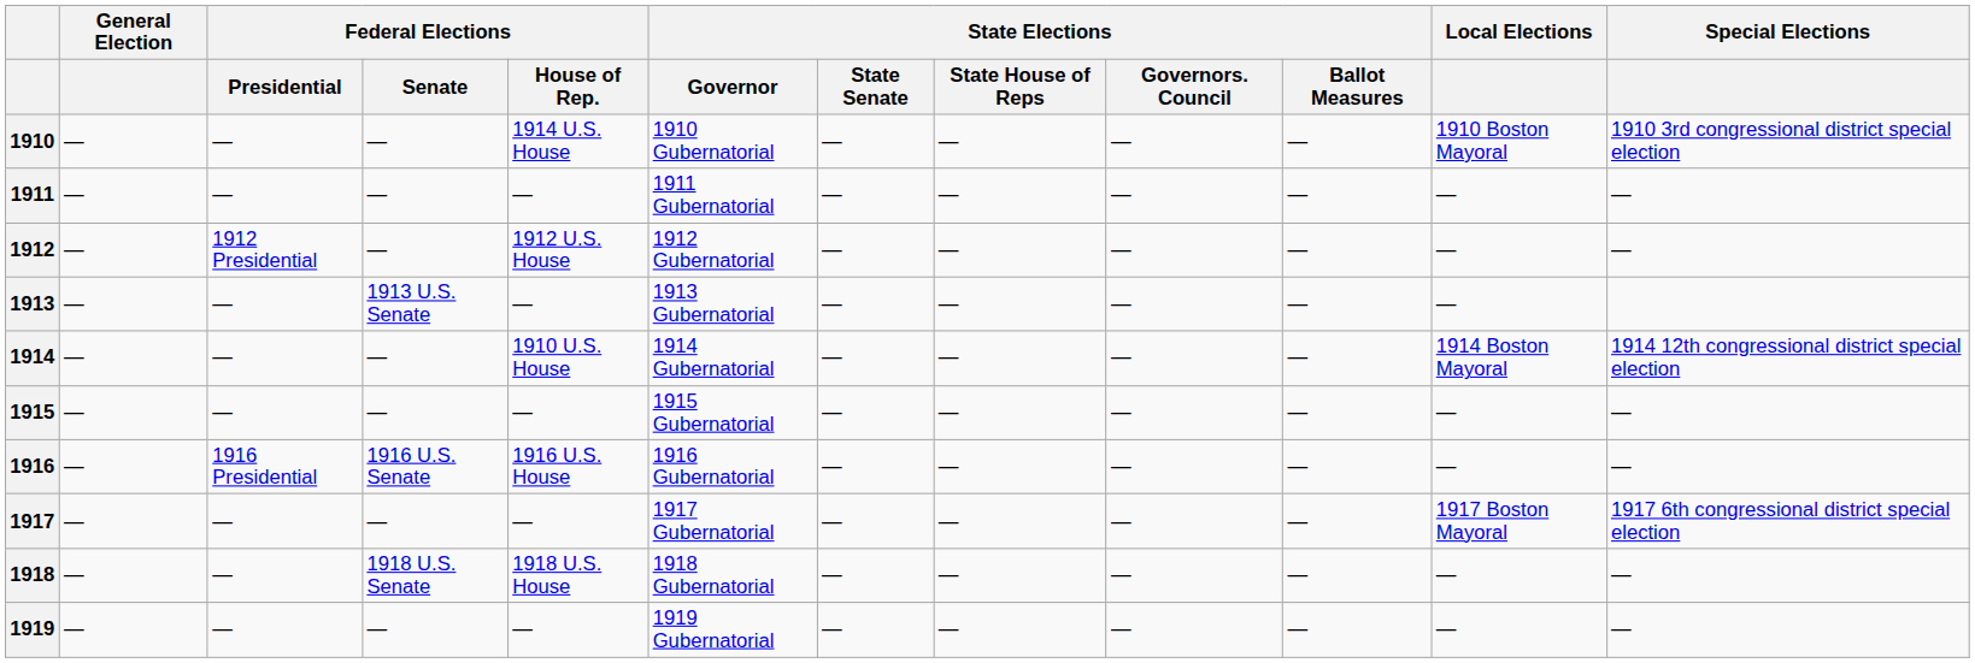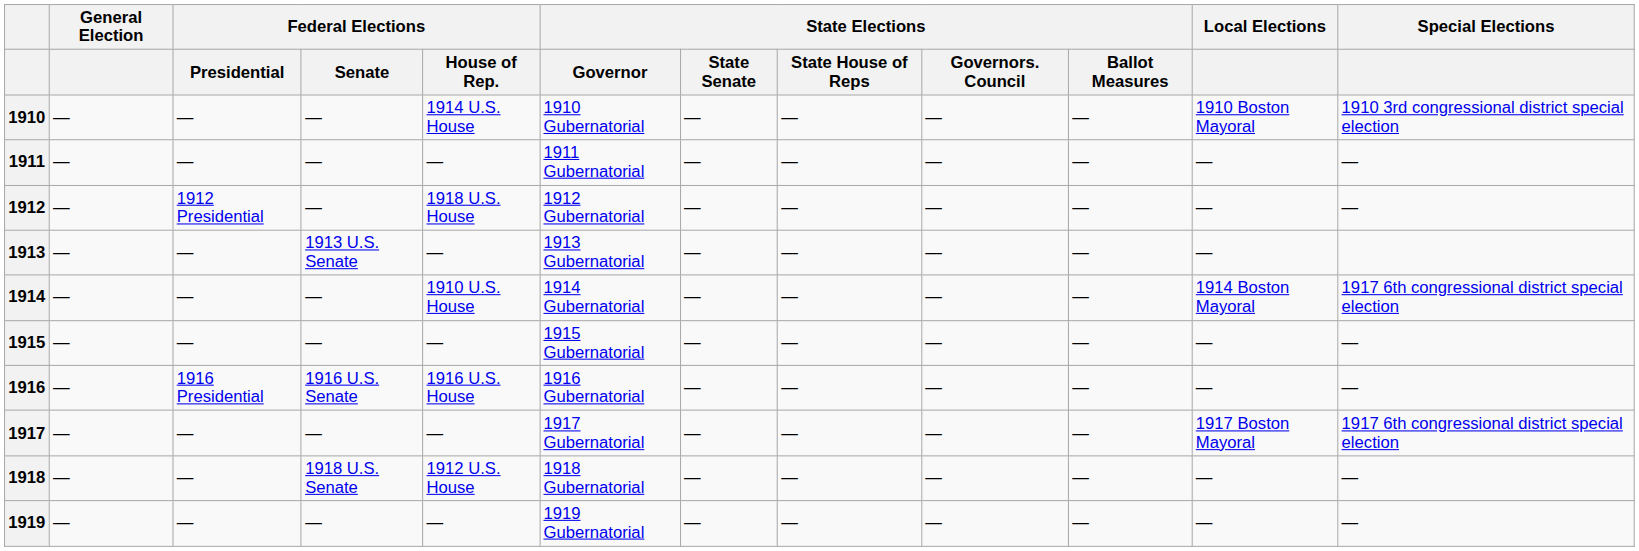1912 | Federal Elections / House of Rep.: 1912 U.S. House -> 1918 U.S. House
1914 | Special Elections: 1914 12th congressional district special election -> 1917 6th congressional district special election
1918 | Federal Elections / House of Rep.: 1918 U.S. House -> 1912 U.S. House
